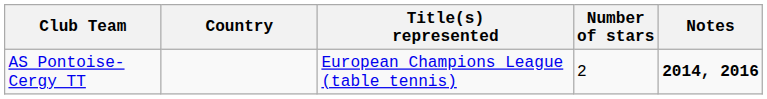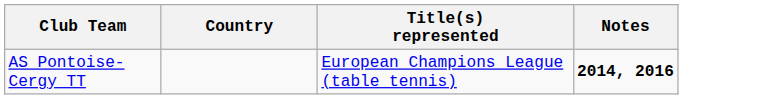- column: Number of stars | 2
